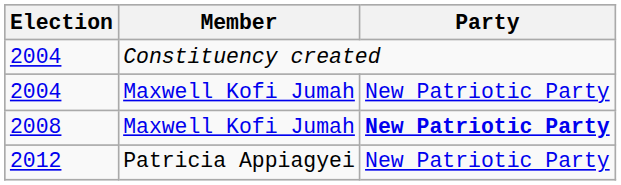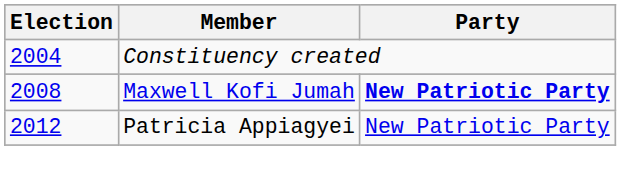- row: 2004 | Maxwell Kofi Jumah | New Patriotic Party
